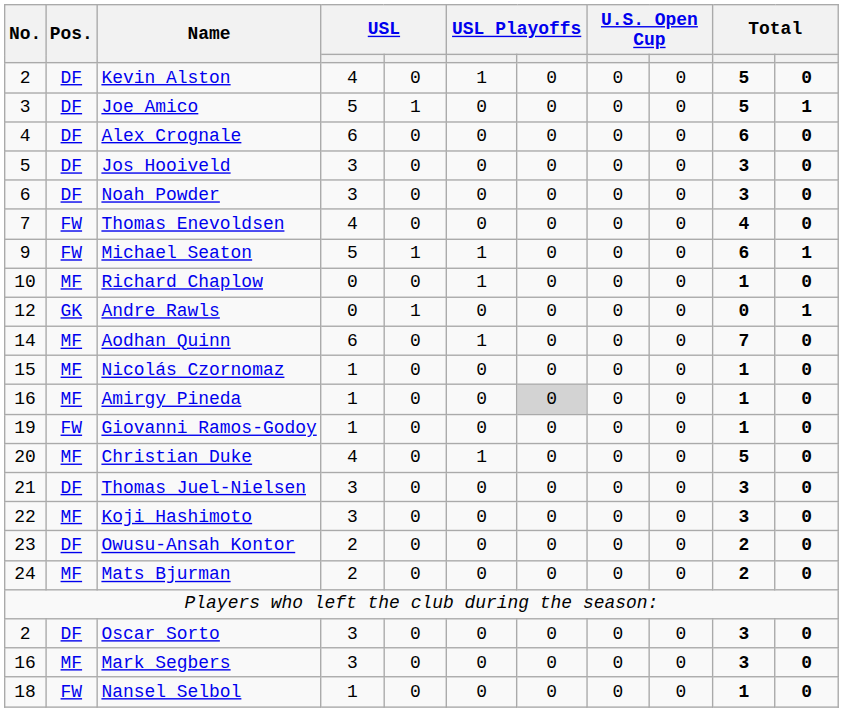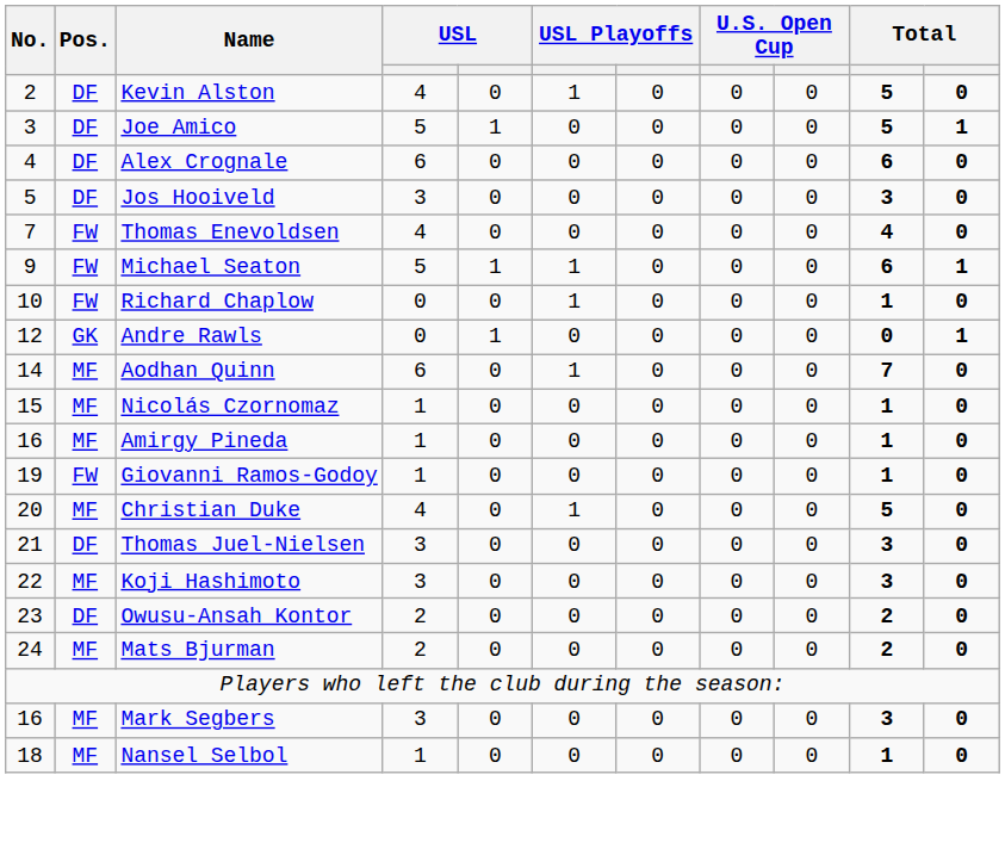- row: 6 | DF | Noah Powder | 3 | 0 | 0 | 0 | 0 | 0 | 3 | 0
Richard Chaplow | Pos.: MF -> FW
Amirgy Pineda | column 7: lightgrey background -> no background
- row: 2 | DF | Oscar Sorto | 3 | 0 | 0 | 0 | 0 | 0 | 3 | 0
Nansel Selbol | Pos.: FW -> MF
